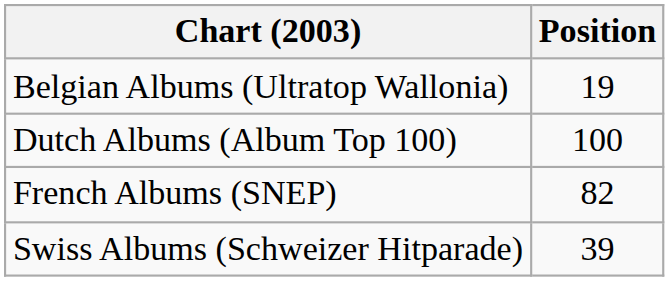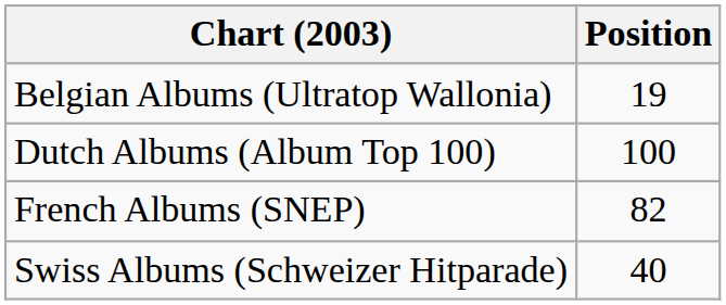Swiss Albums (Schweizer Hitparade) | Position: 39 -> 40
